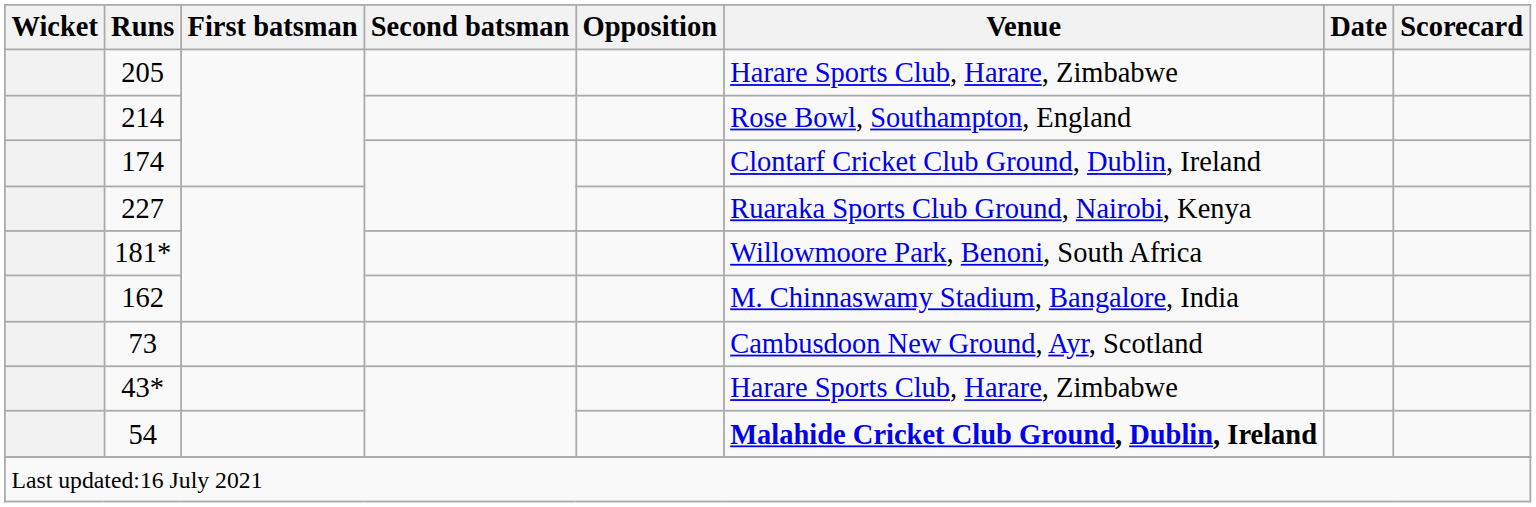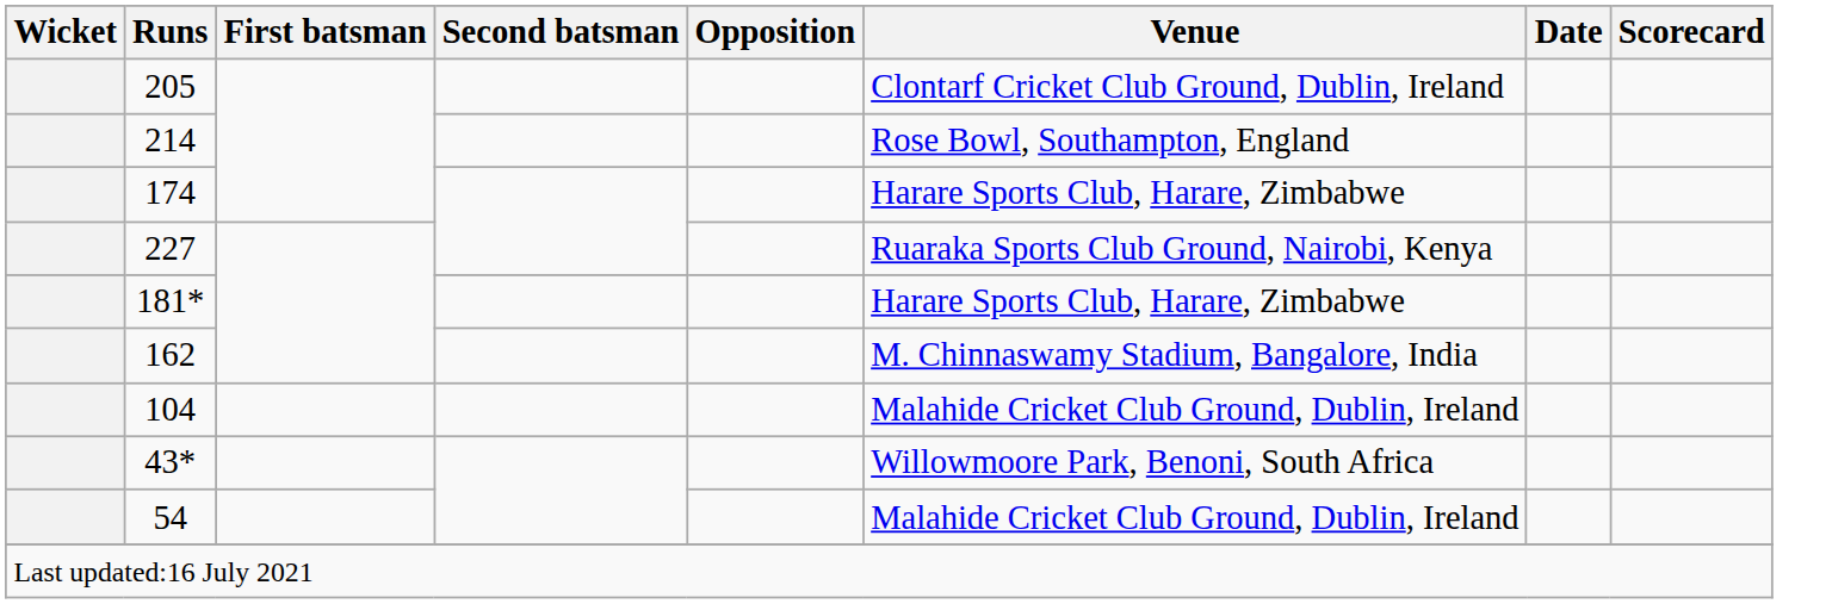205 | Venue: Harare Sports Club, Harare, Zimbabwe -> Clontarf Cricket Club Ground, Dublin, Ireland
174 | Venue: Clontarf Cricket Club Ground, Dublin, Ireland -> Harare Sports Club, Harare, Zimbabwe
181* | Venue: Willowmoore Park, Benoni, South Africa -> Harare Sports Club, Harare, Zimbabwe
+ row: 104 | Malahide Cricket Club Ground, Dublin, Ireland
- row: 73 | Cambusdoon New Ground, Ayr, Scotland
43* | Venue: Harare Sports Club, Harare, Zimbabwe -> Willowmoore Park, Benoni, South Africa
54 | Venue: bold -> normal
